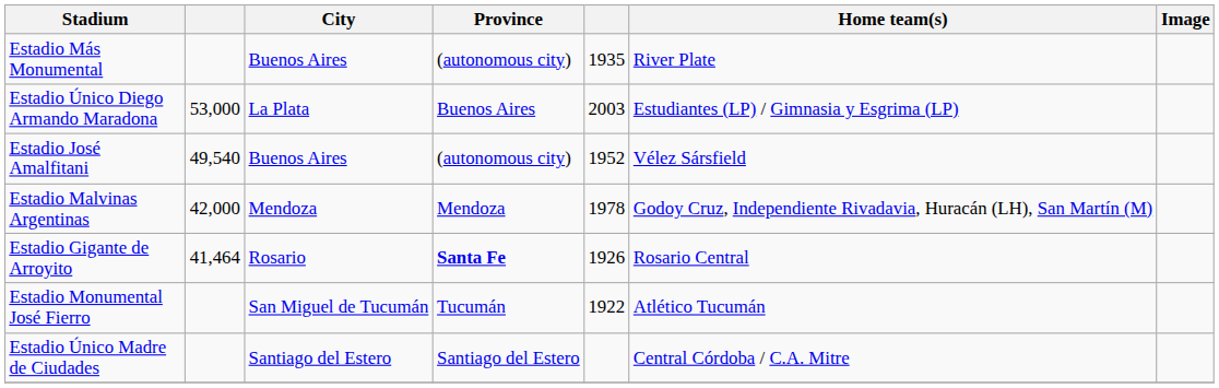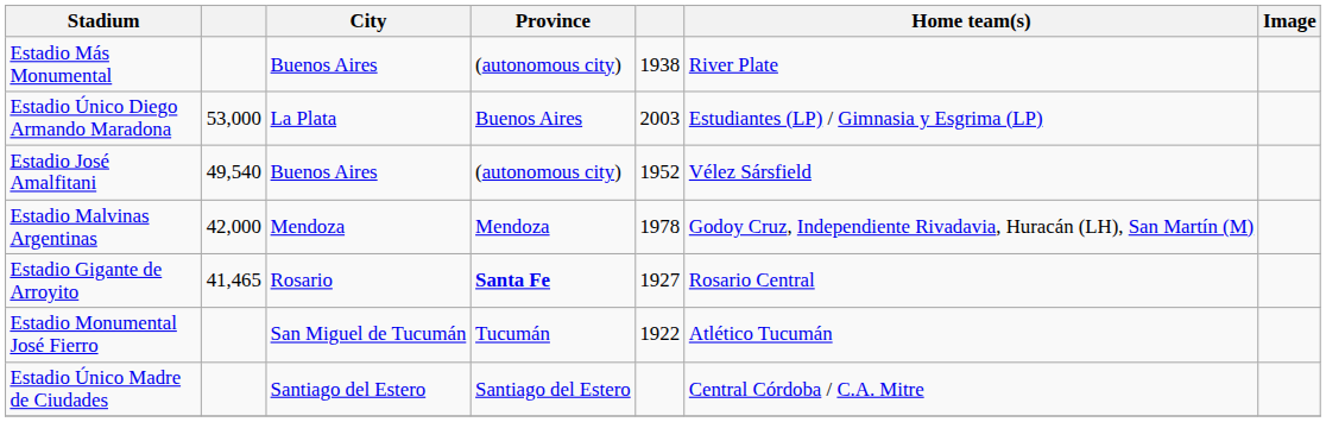Estadio Más Monumental | column 5: 1935 -> 1938
Estadio Gigante de Arroyito | column 2: 41,464 -> 41,465
Estadio Gigante de Arroyito | column 5: 1926 -> 1927
